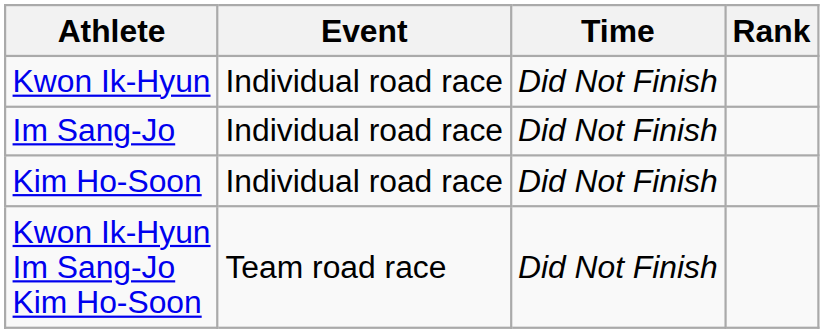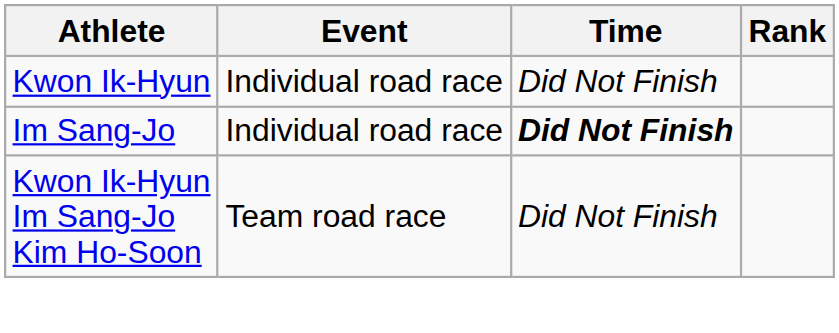Im Sang-Jo | Time: normal -> bold
- row: Kim Ho-Soon | Individual road race | Did Not Finish
